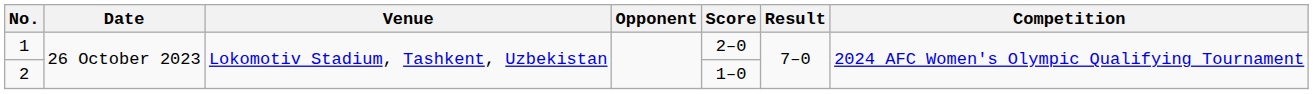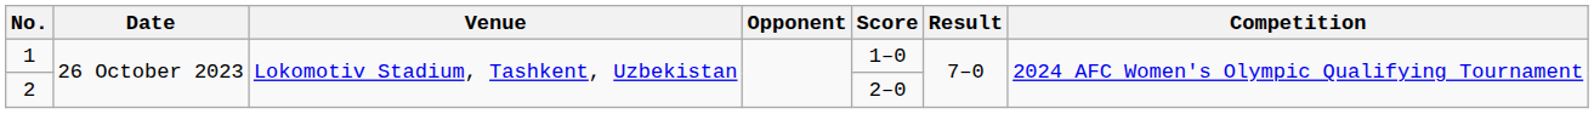1 | Score: 2–0 -> 1–0
2 | Score: 1–0 -> 2–0
